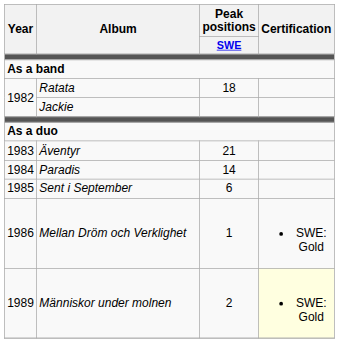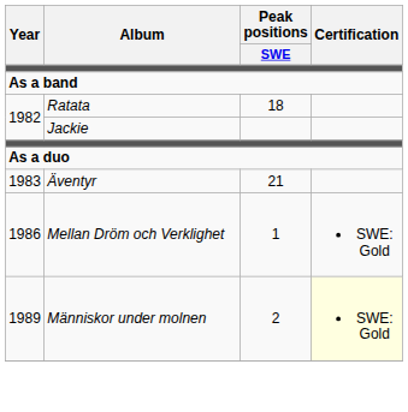- row: 1984 | Paradis | 14
- row: 1985 | Sent i September | 6
